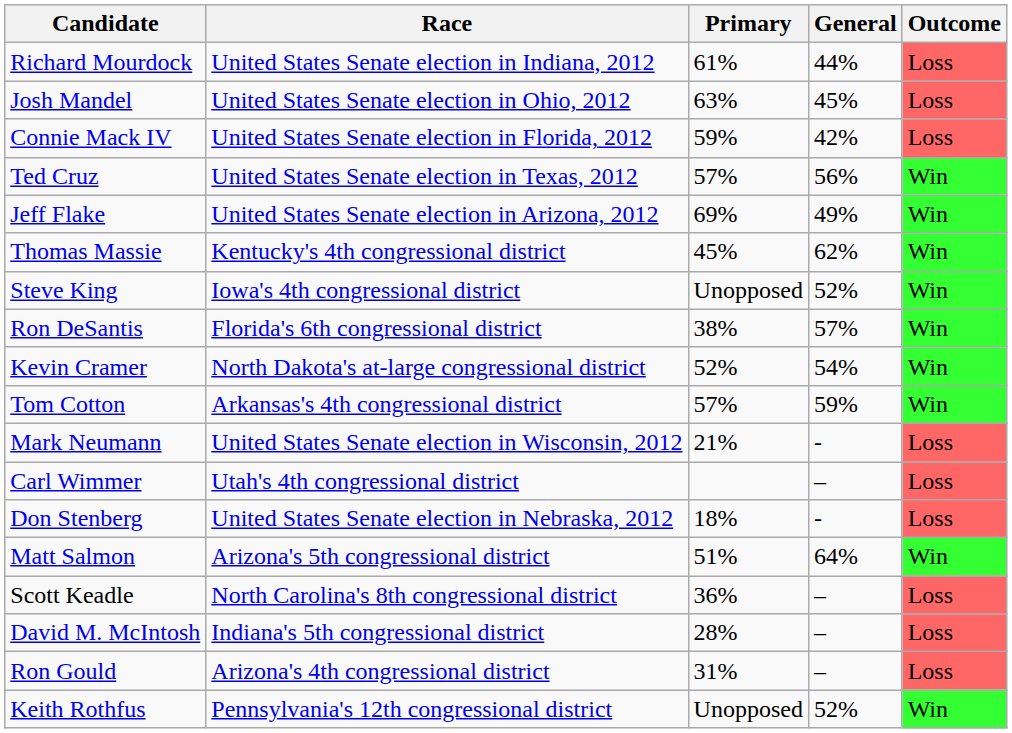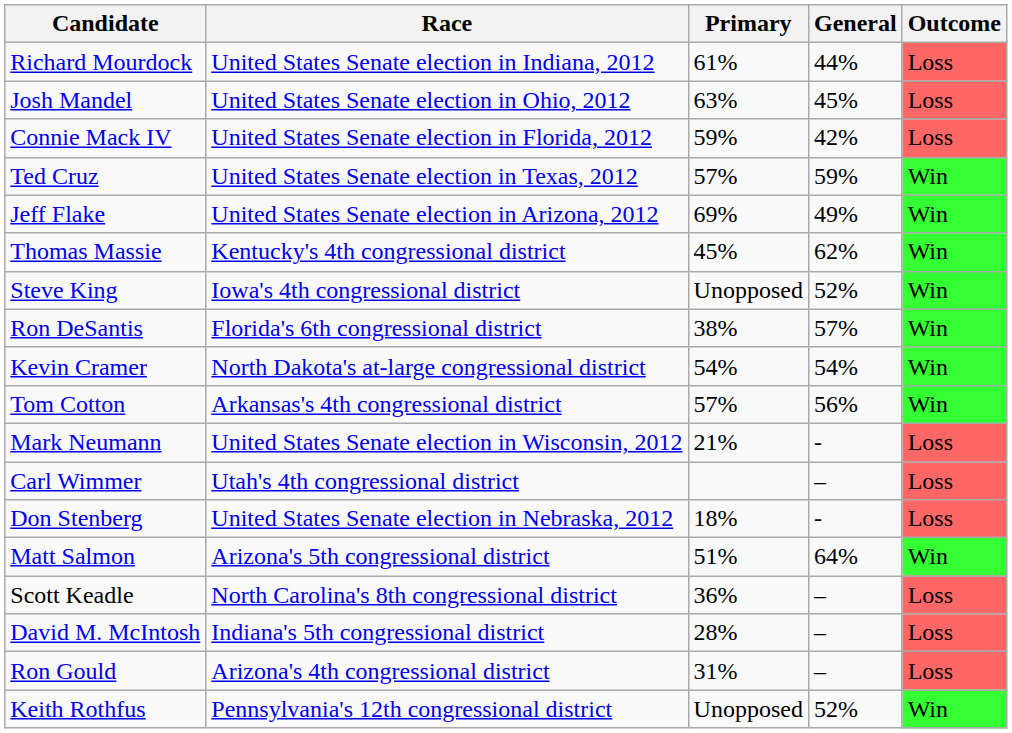Ted Cruz | General: 56% -> 59%
Kevin Cramer | Primary: 52% -> 54%
Tom Cotton | General: 59% -> 56%
